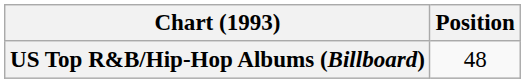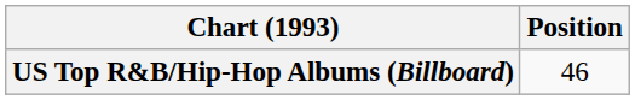US Top R&B/Hip-Hop Albums (Billboard) | Position: 48 -> 46
